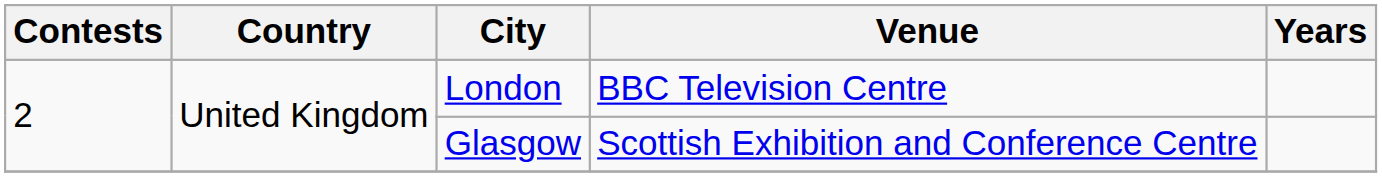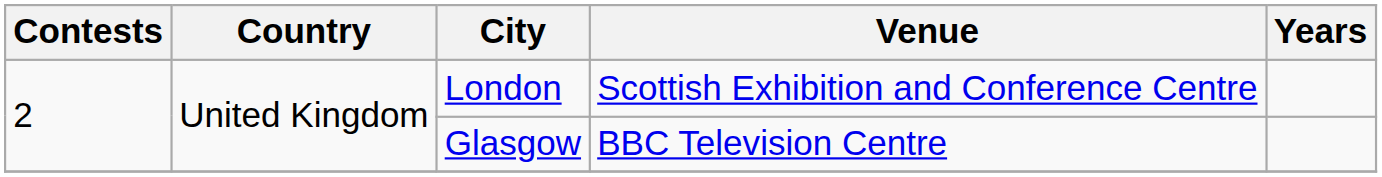London | Venue: BBC Television Centre -> Scottish Exhibition and Conference Centre
Glasgow | Venue: Scottish Exhibition and Conference Centre -> BBC Television Centre
